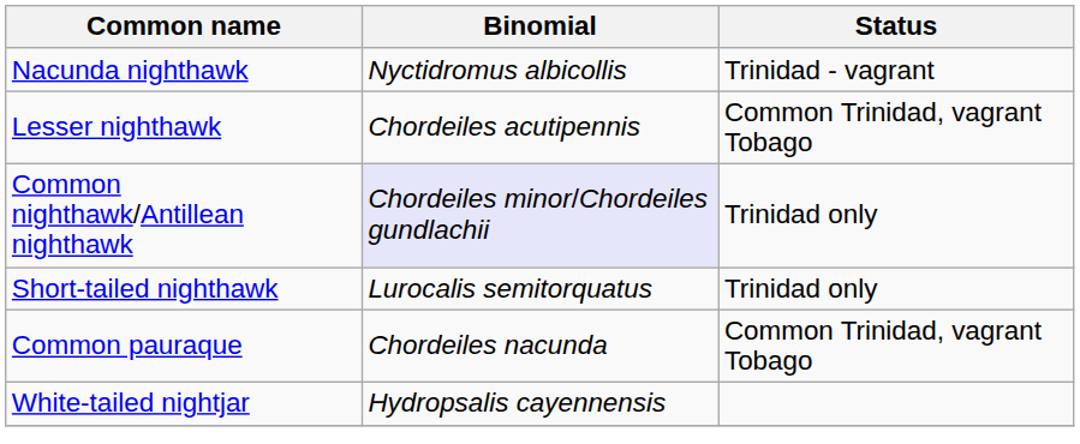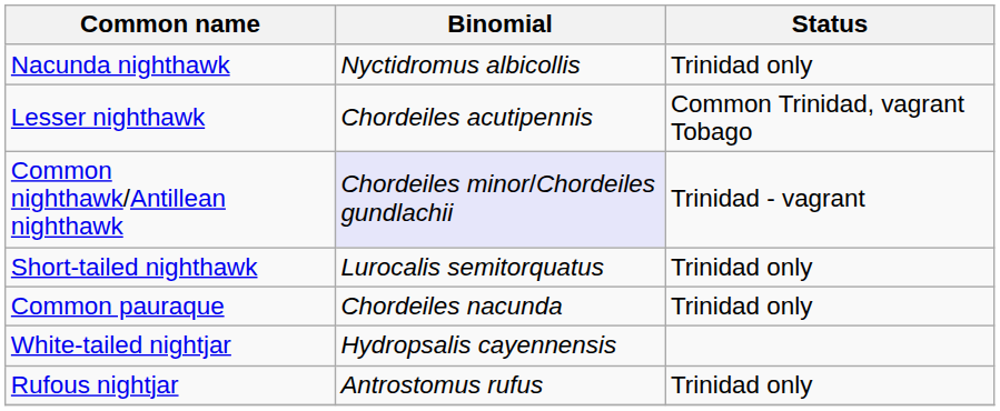Nacunda nighthawk | Status: Trinidad - vagrant -> Trinidad only
Common nighthawk/Antillean nighthawk | Status: Trinidad only -> Trinidad - vagrant
Common pauraque | Status: Common Trinidad, vagrant Tobago -> Trinidad only
+ row: Rufous nightjar | Antrostomus rufus | Trinidad only
